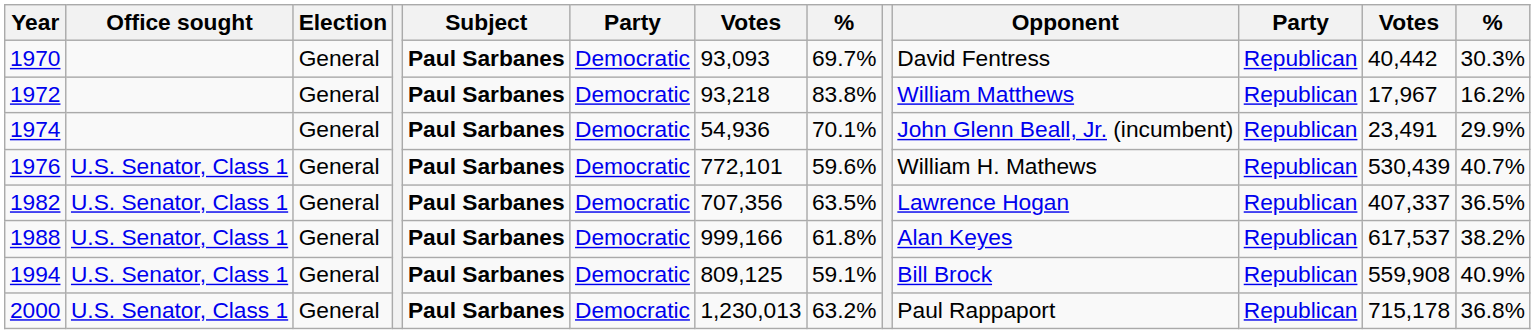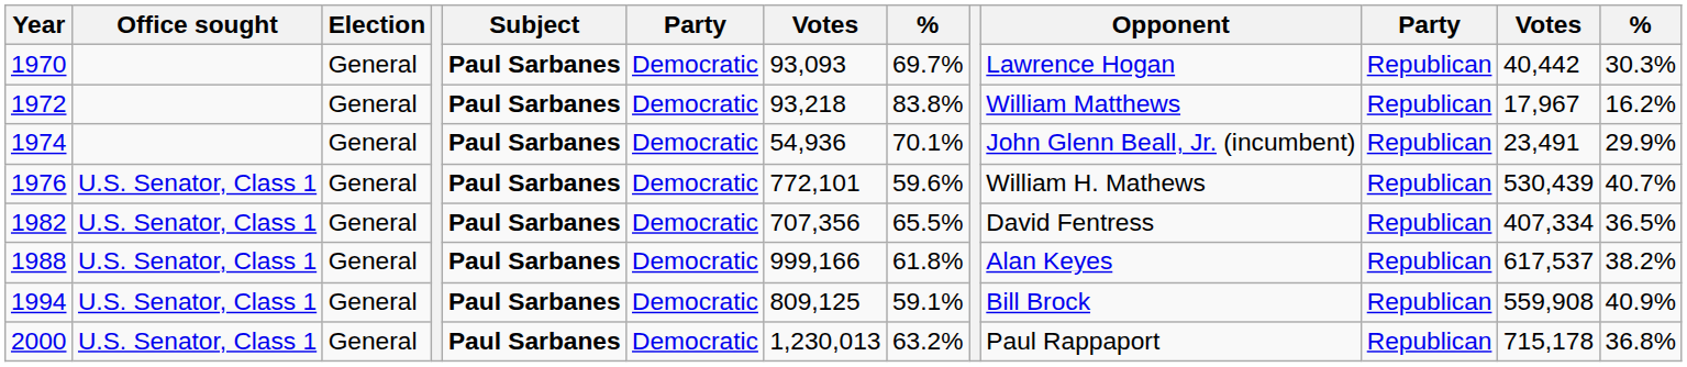1970 | Opponent: David Fentress -> Lawrence Hogan
1982 | column 8: 63.5% -> 65.5%
1982 | Opponent: Lawrence Hogan -> David Fentress
1982 | column 12: 407,337 -> 407,334
